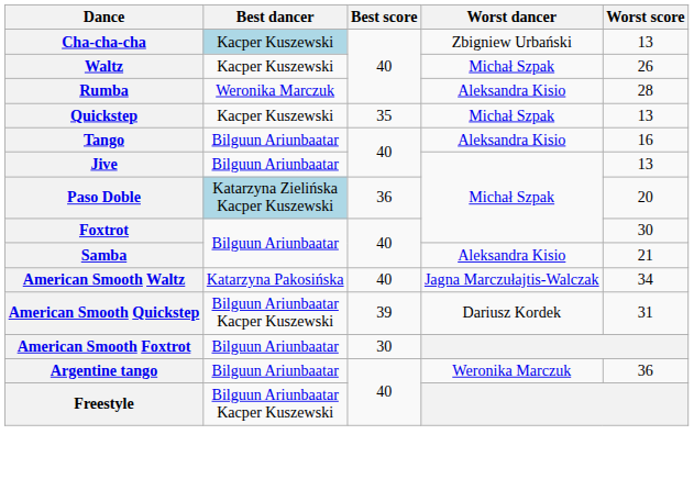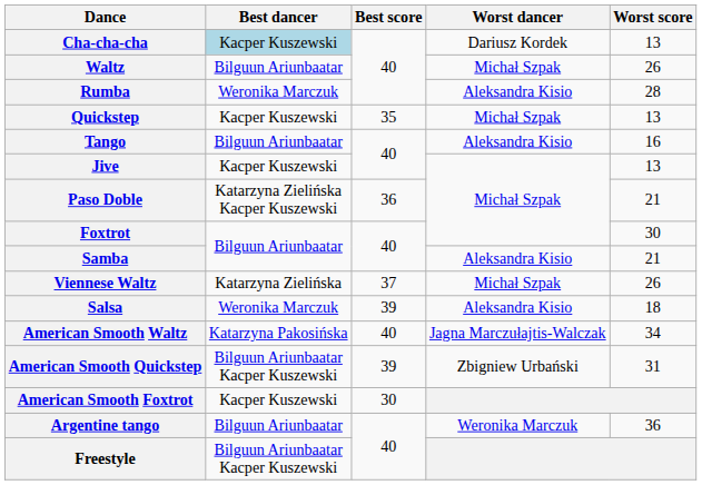Cha-cha-cha | Worst dancer: Zbigniew Urbański -> Dariusz Kordek
Waltz | Best dancer: Kacper Kuszewski -> Bilguun Ariunbaatar
Jive | Best dancer: Bilguun Ariunbaatar -> Kacper Kuszewski
Paso Doble | Best dancer: lightblue background -> no background
Paso Doble | Worst score: 20 -> 21
+ row: Viennese Waltz | Katarzyna Zielińska | 37 | Michał Szpak | 26
+ row: Salsa | Weronika Marczuk | 39 | Aleksandra Kisio | 18
American Smooth Quickstep | Worst dancer: Dariusz Kordek -> Zbigniew Urbański
American Smooth Foxtrot | Best dancer: Bilguun Ariunbaatar -> Kacper Kuszewski
